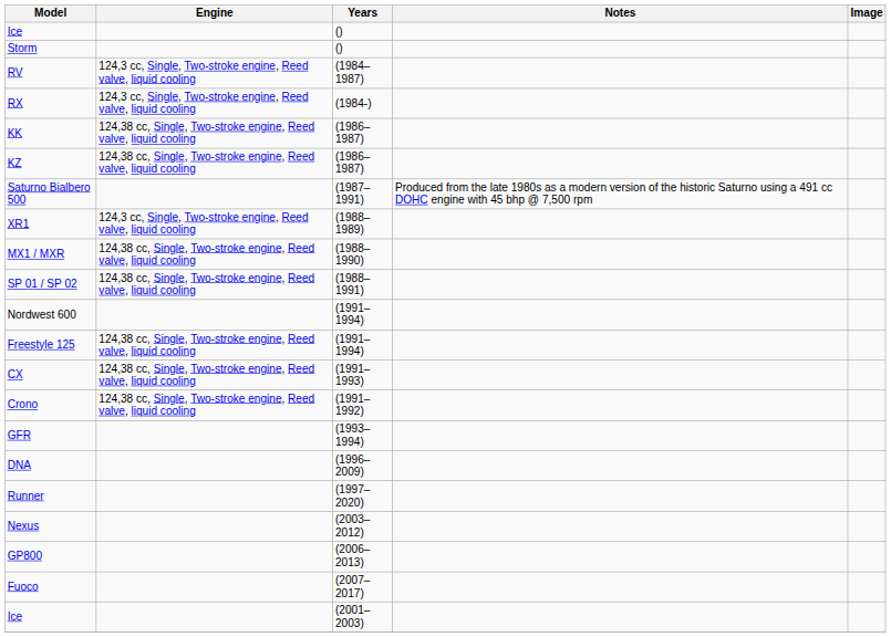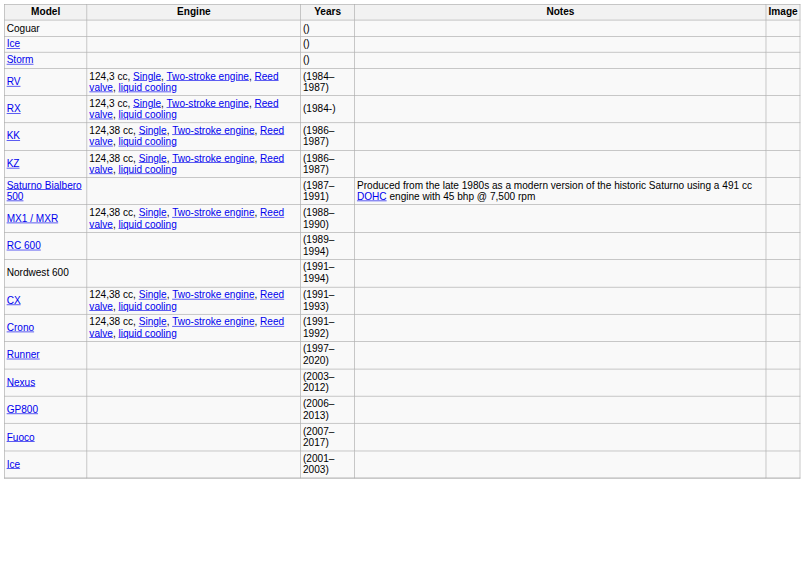+ row: Coguar | ()
- row: XR1 | 124,3 cc, Single, Two-stroke engine, Reed valve, liquid cooling | (1988–1989)
- row: SP 01 / SP 02 | 124,38 cc, Single, Two-stroke engine, Reed valve, liquid cooling | (1988–1991)
+ row: RC 600 | (1989–1994)
- row: Freestyle 125 | 124,38 cc, Single, Two-stroke engine, Reed valve, liquid cooling | (1991–1994)
- row: GFR | (1993–1994)
- row: DNA | (1996–2009)
